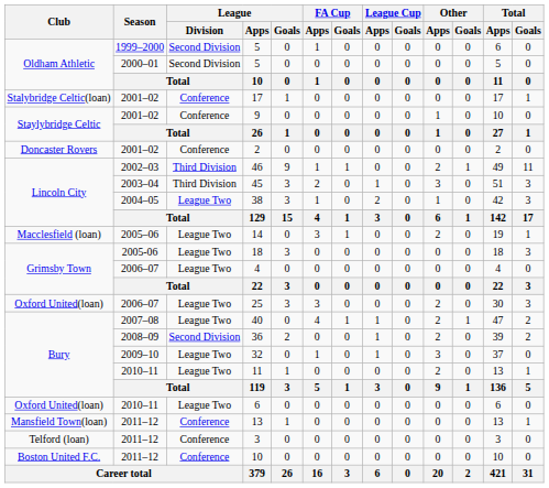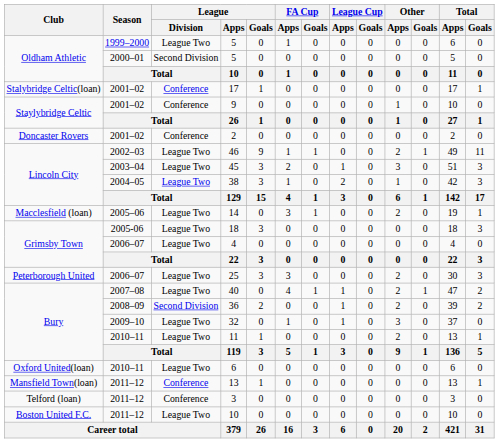1999–2000 / 5 | League / Division: Second Division -> League Two
46 | League / Division: Third Division -> League Two
45 | League / Division: Third Division -> League Two
25 | Club: Oxford United(loan) -> Peterborough United
2011–12 / 10 | League / Division: Conference -> League Two
